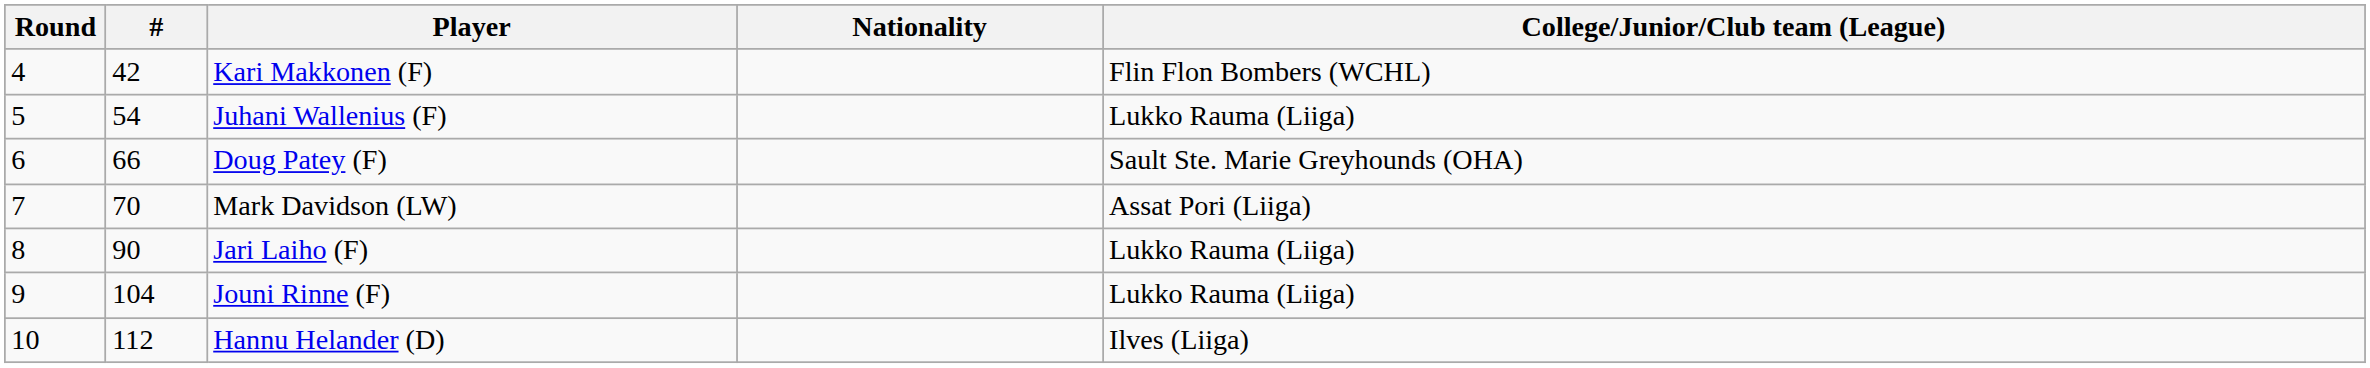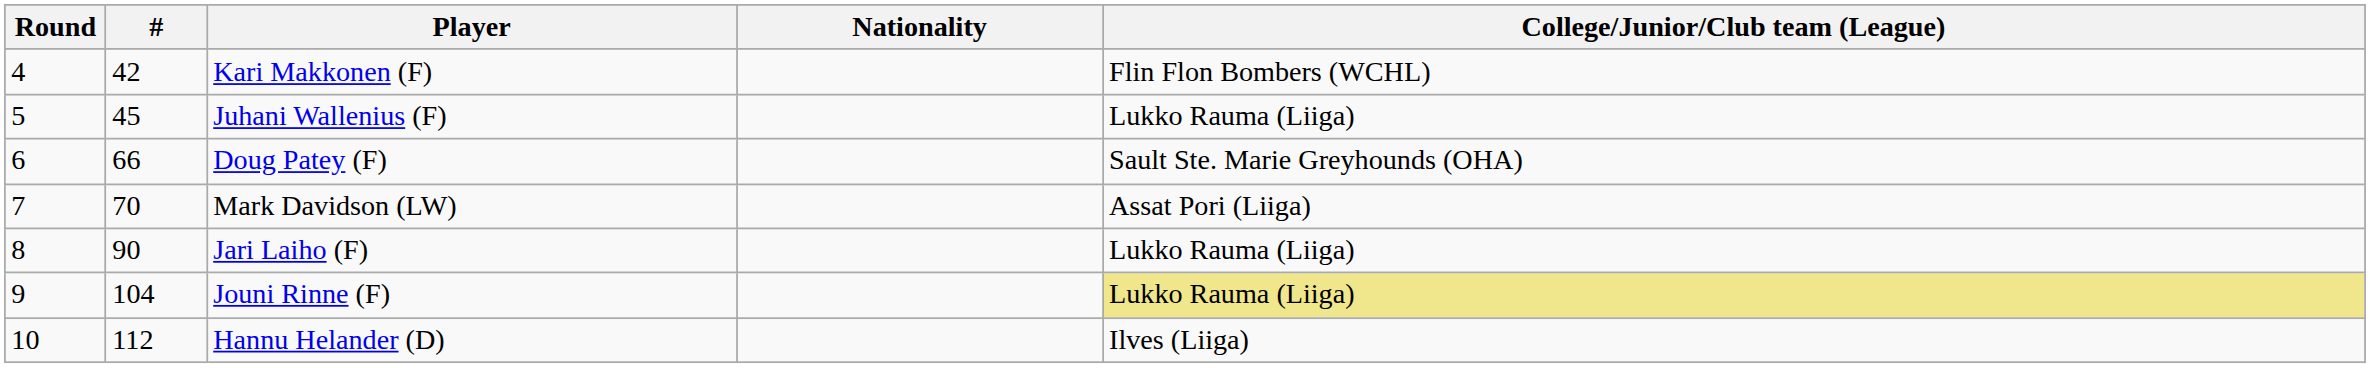Juhani Wallenius (F) | #: 54 -> 45
Jouni Rinne (F) | College/Junior/Club team (League): no background -> khaki background
